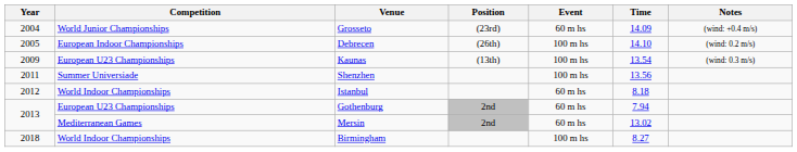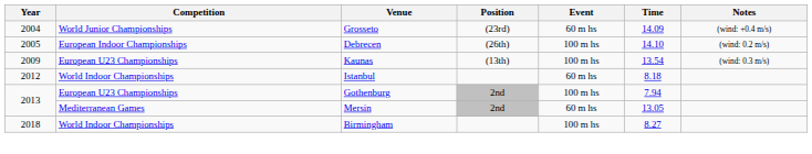- row: 2011 | Summer Universiade | Shenzhen | 100 m hs | 13.56
Gothenburg | Event: 60 m hs -> 100 m hs
Mersin | Time: 13.02 -> 13.05
